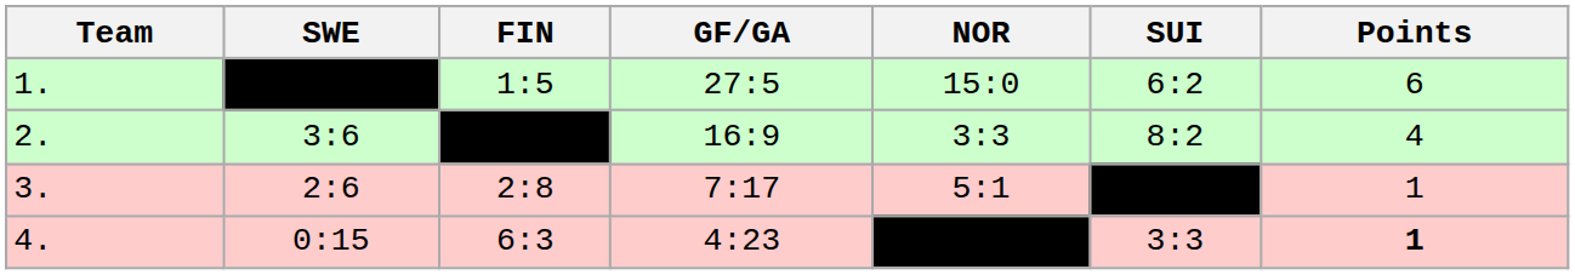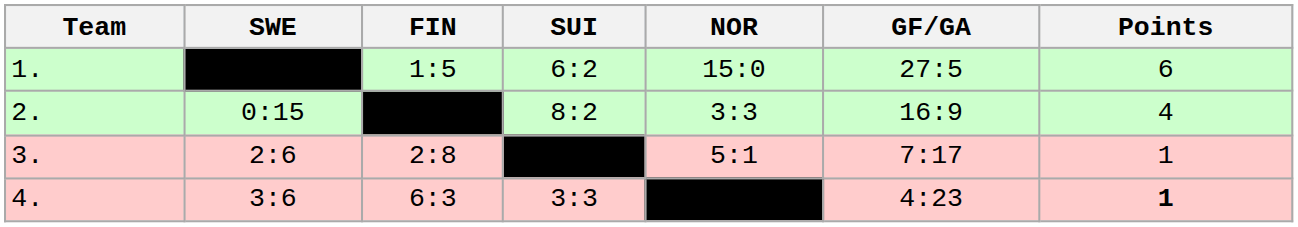columns swapped: SUI <-> GF/GA
2. | SWE: 3:6 -> 0:15
4. | SWE: 0:15 -> 3:6
